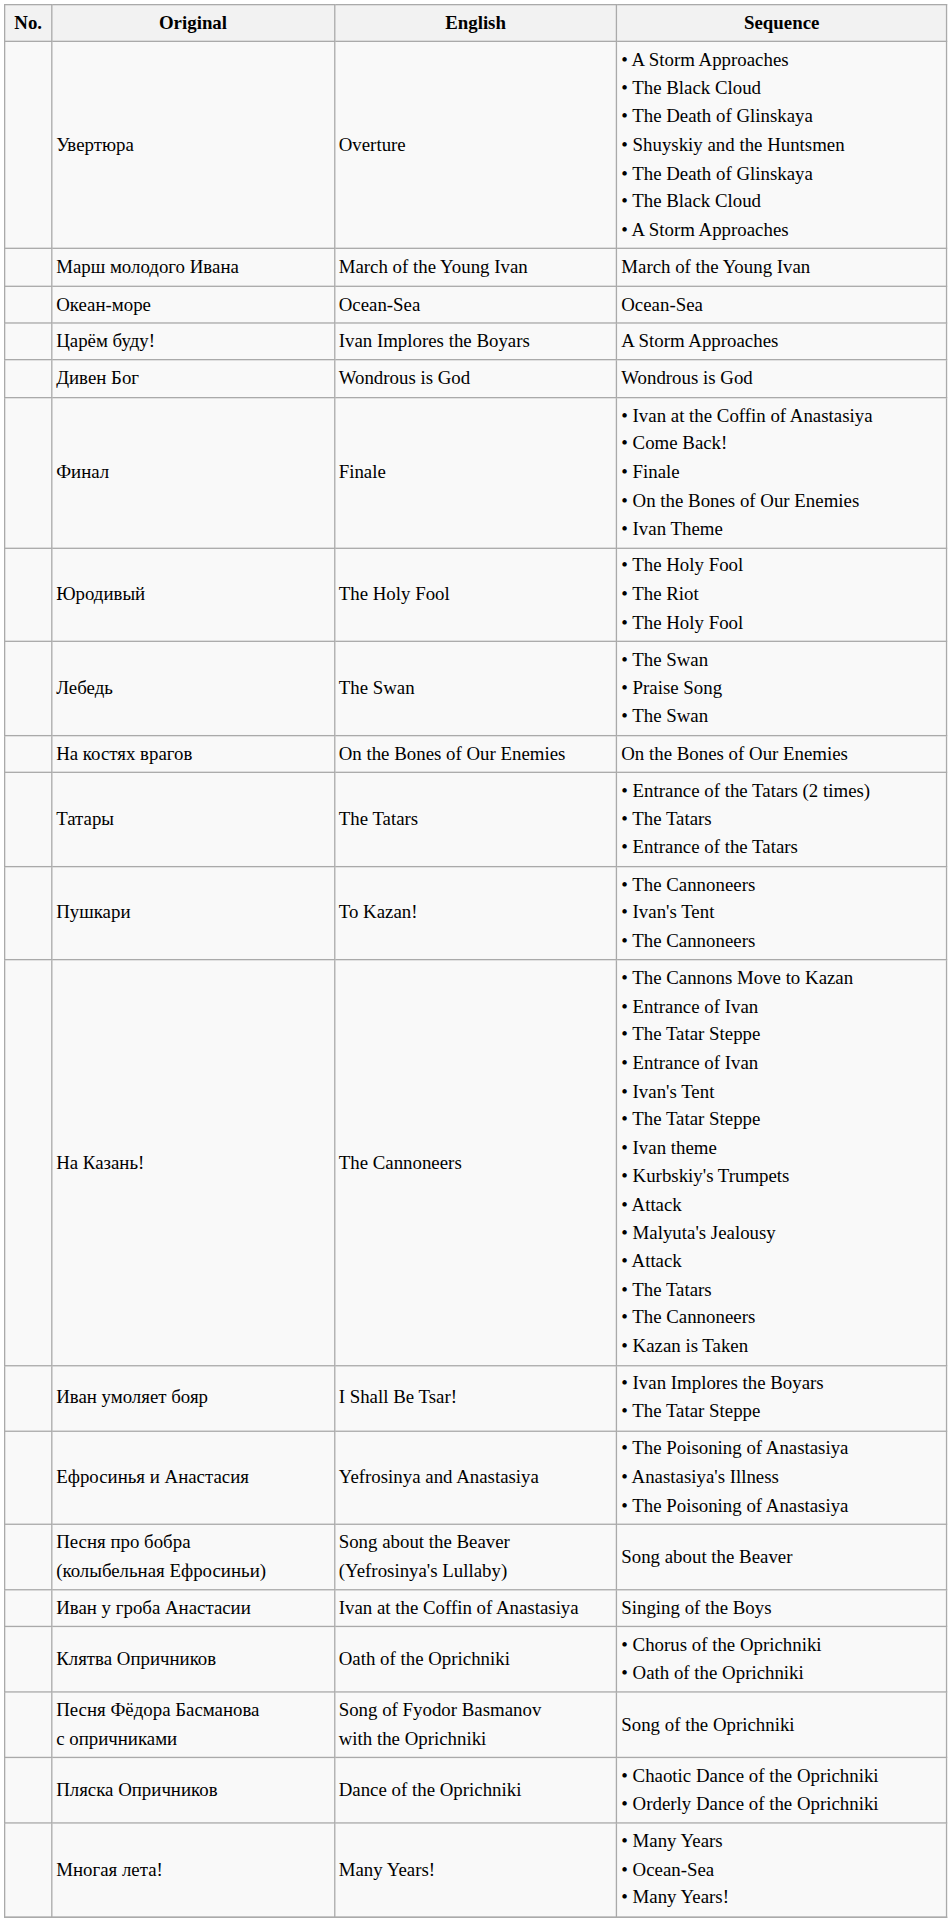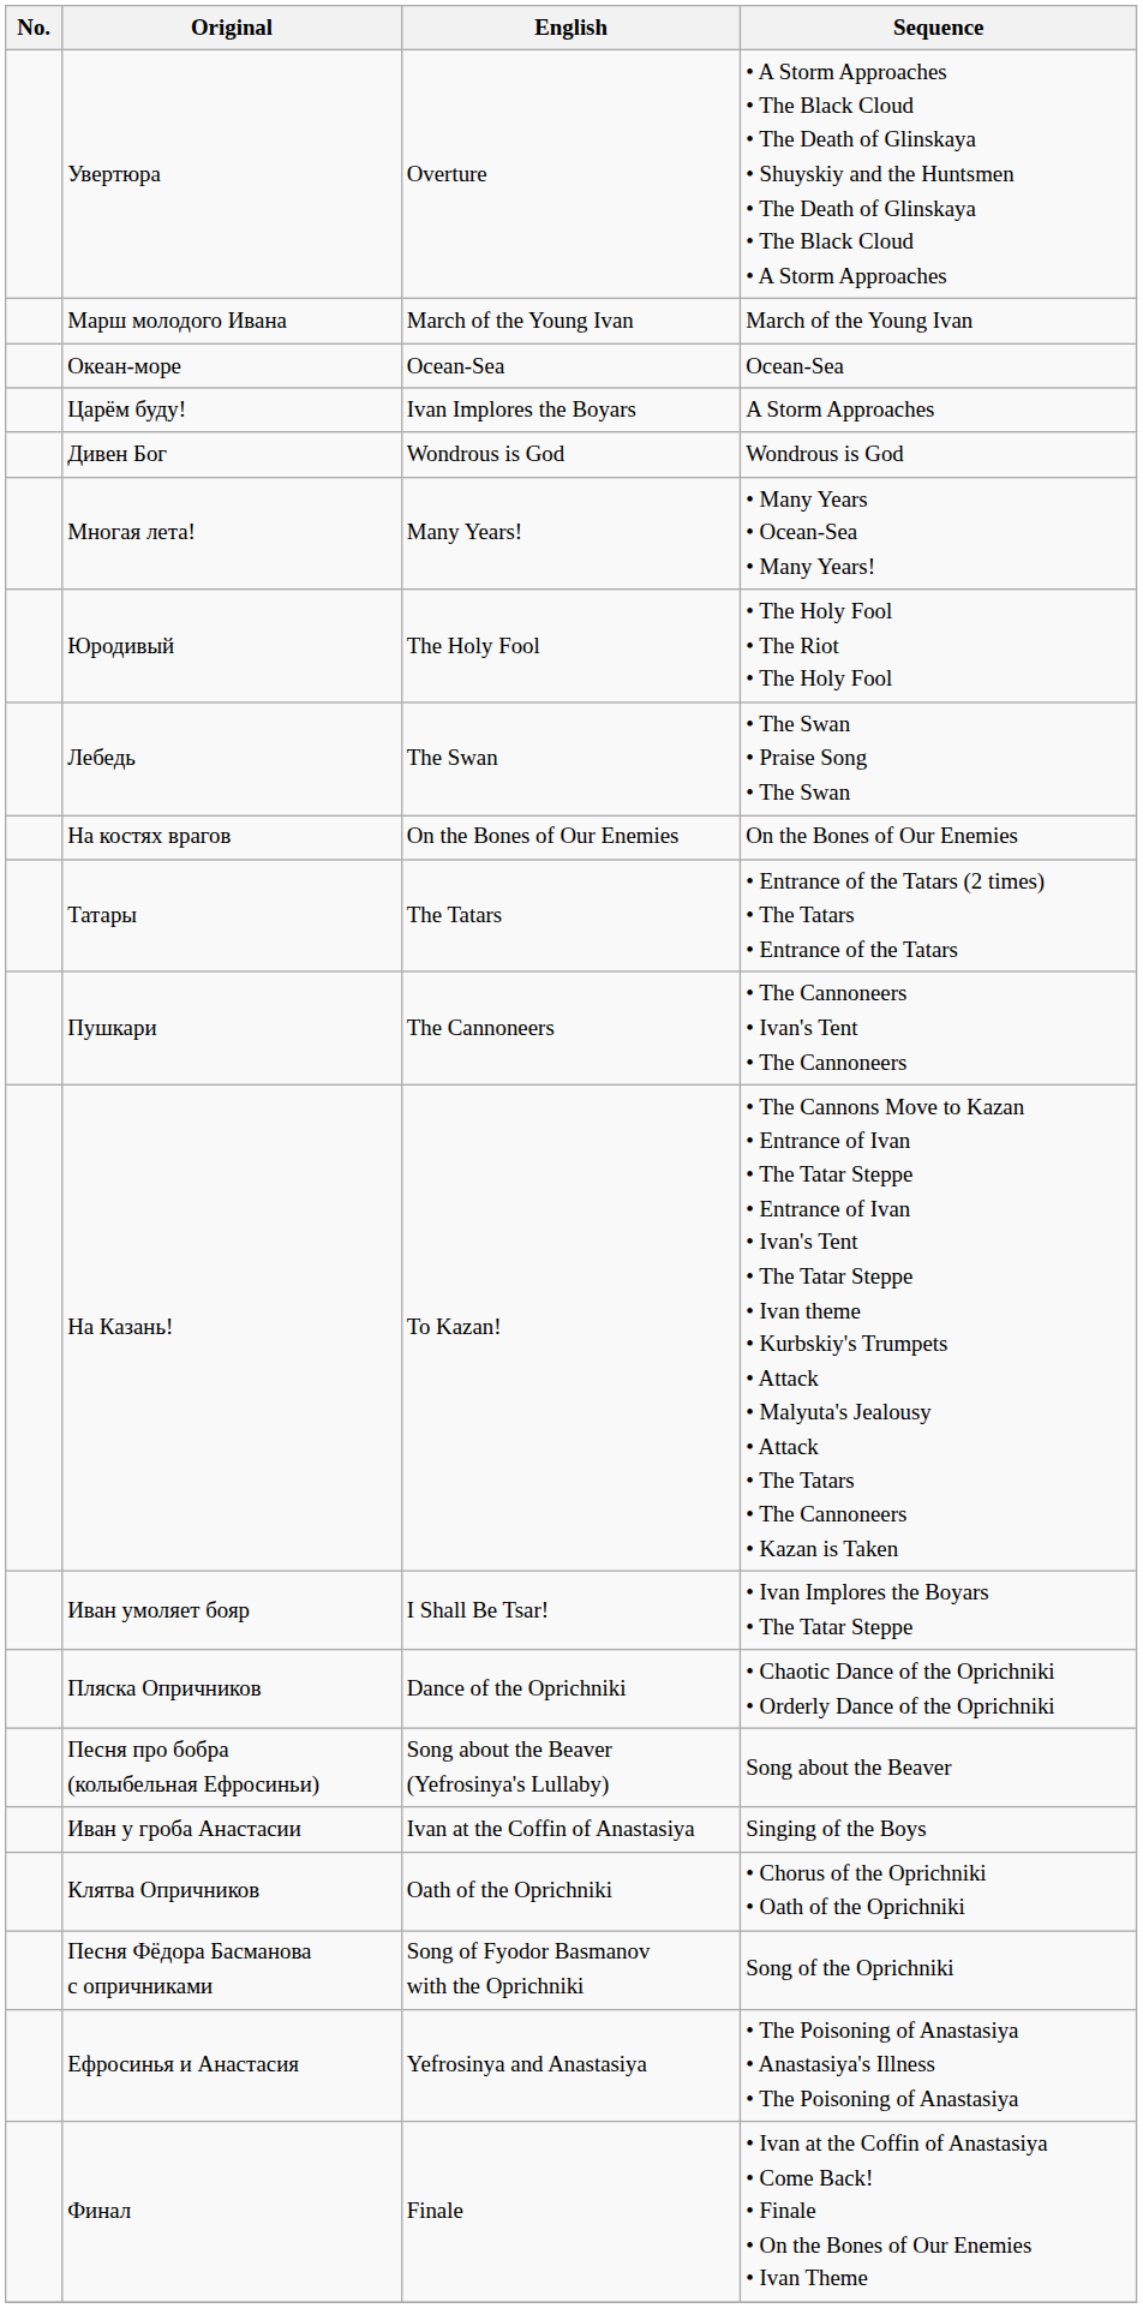rows swapped: Многая лета! <-> Финал
Пушкари | English: To Kazan! -> The Cannoneers
На Казань! | English: The Cannoneers -> To Kazan!
rows swapped: Ефросинья и Анастасия <-> Пляска Опричников
